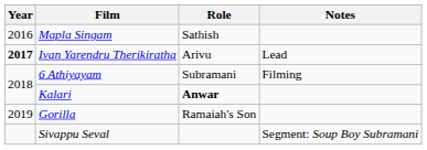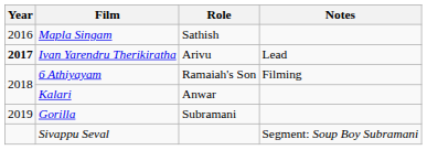6 Athiyayam | Role: Subramani -> Ramaiah's Son
Kalari | Role: bold -> normal
Gorilla | Role: Ramaiah's Son -> Subramani
